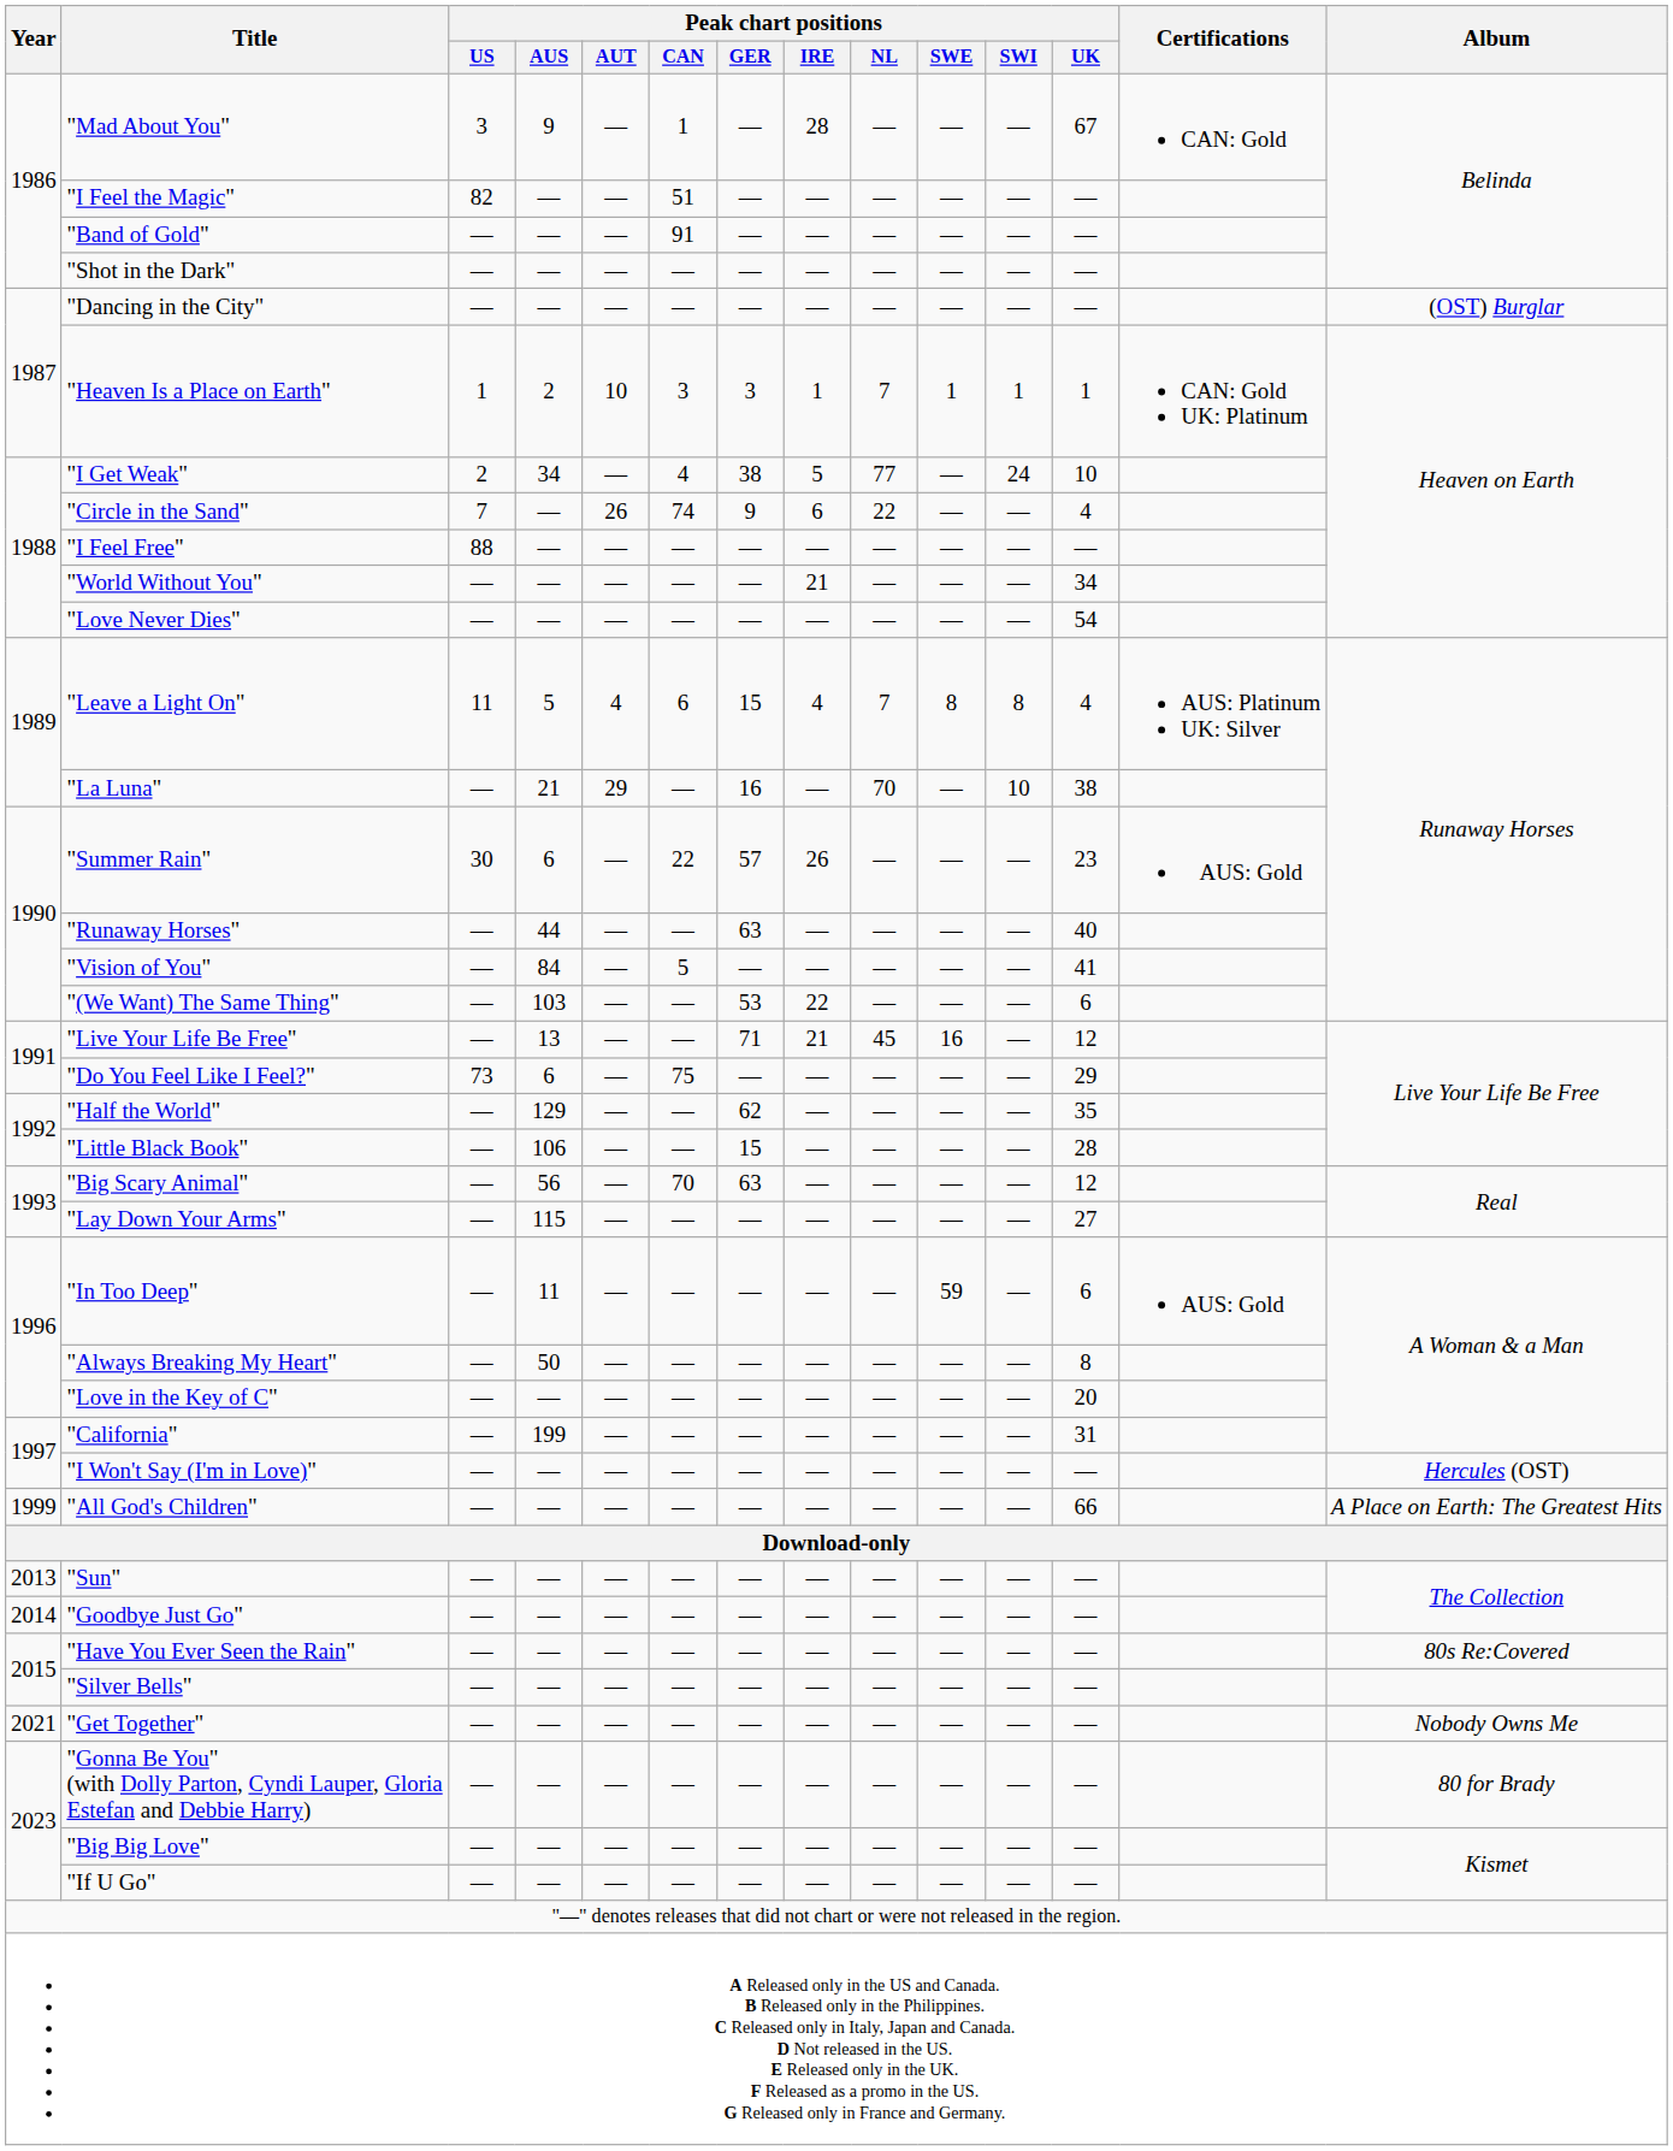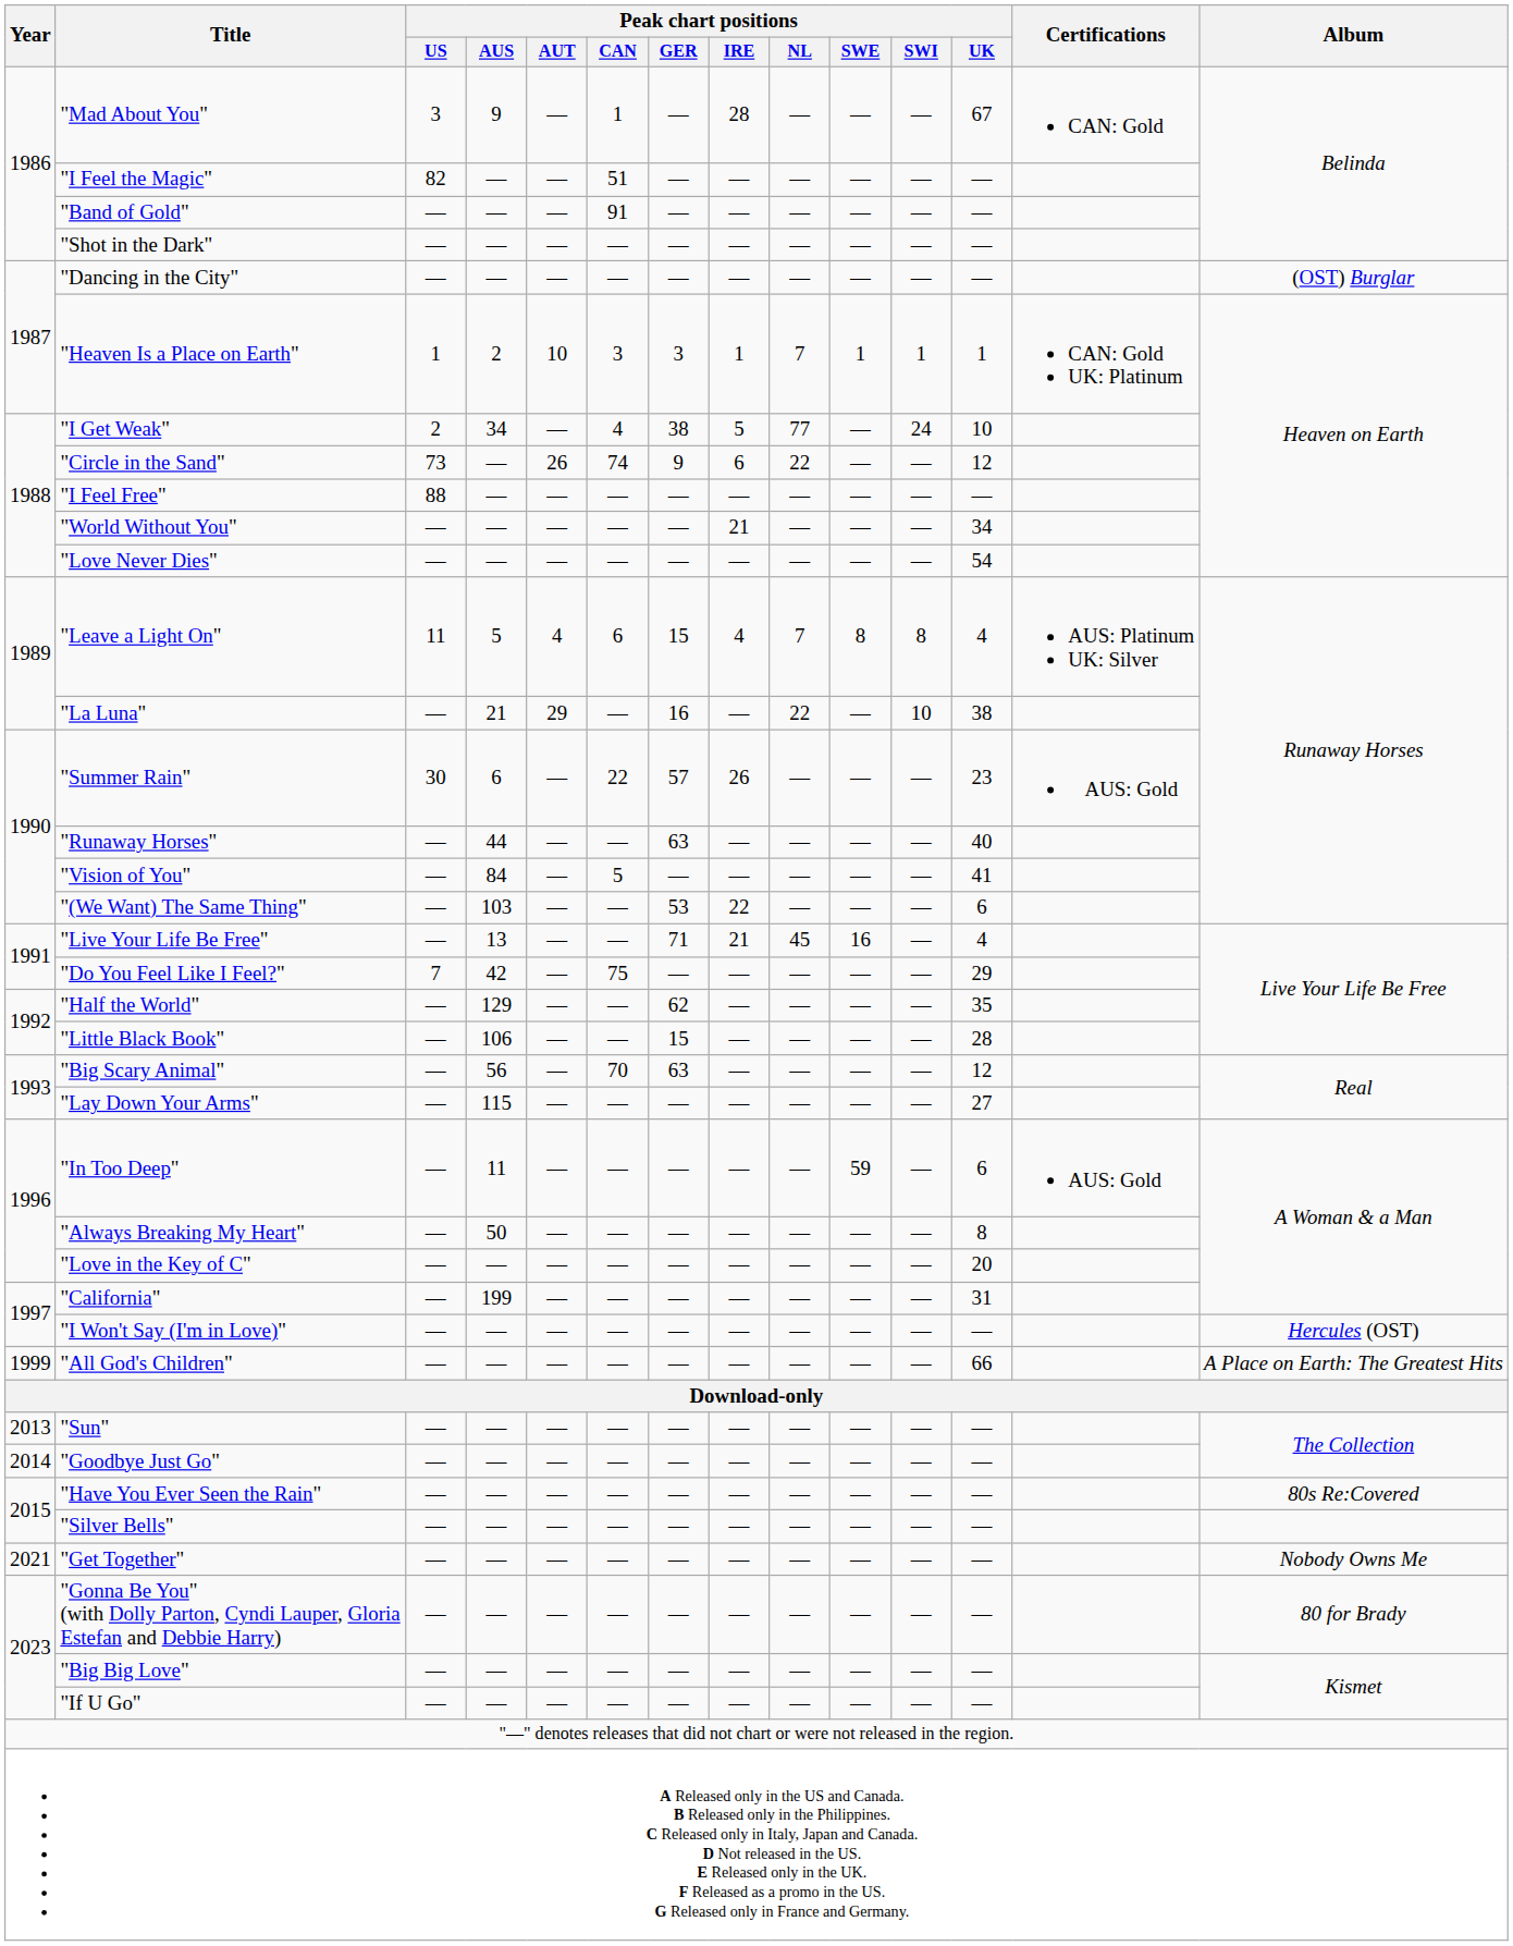"Circle in the Sand" | Peak chart positions / US: 7 -> 73
"Circle in the Sand" | Peak chart positions / UK: 4 -> 12
"La Luna" | Peak chart positions / NL: 70 -> 22
"Live Your Life Be Free" | Peak chart positions / UK: 12 -> 4
"Do You Feel Like I Feel?" | Peak chart positions / US: 73 -> 7
"Do You Feel Like I Feel?" | Peak chart positions / AUS: 6 -> 42
